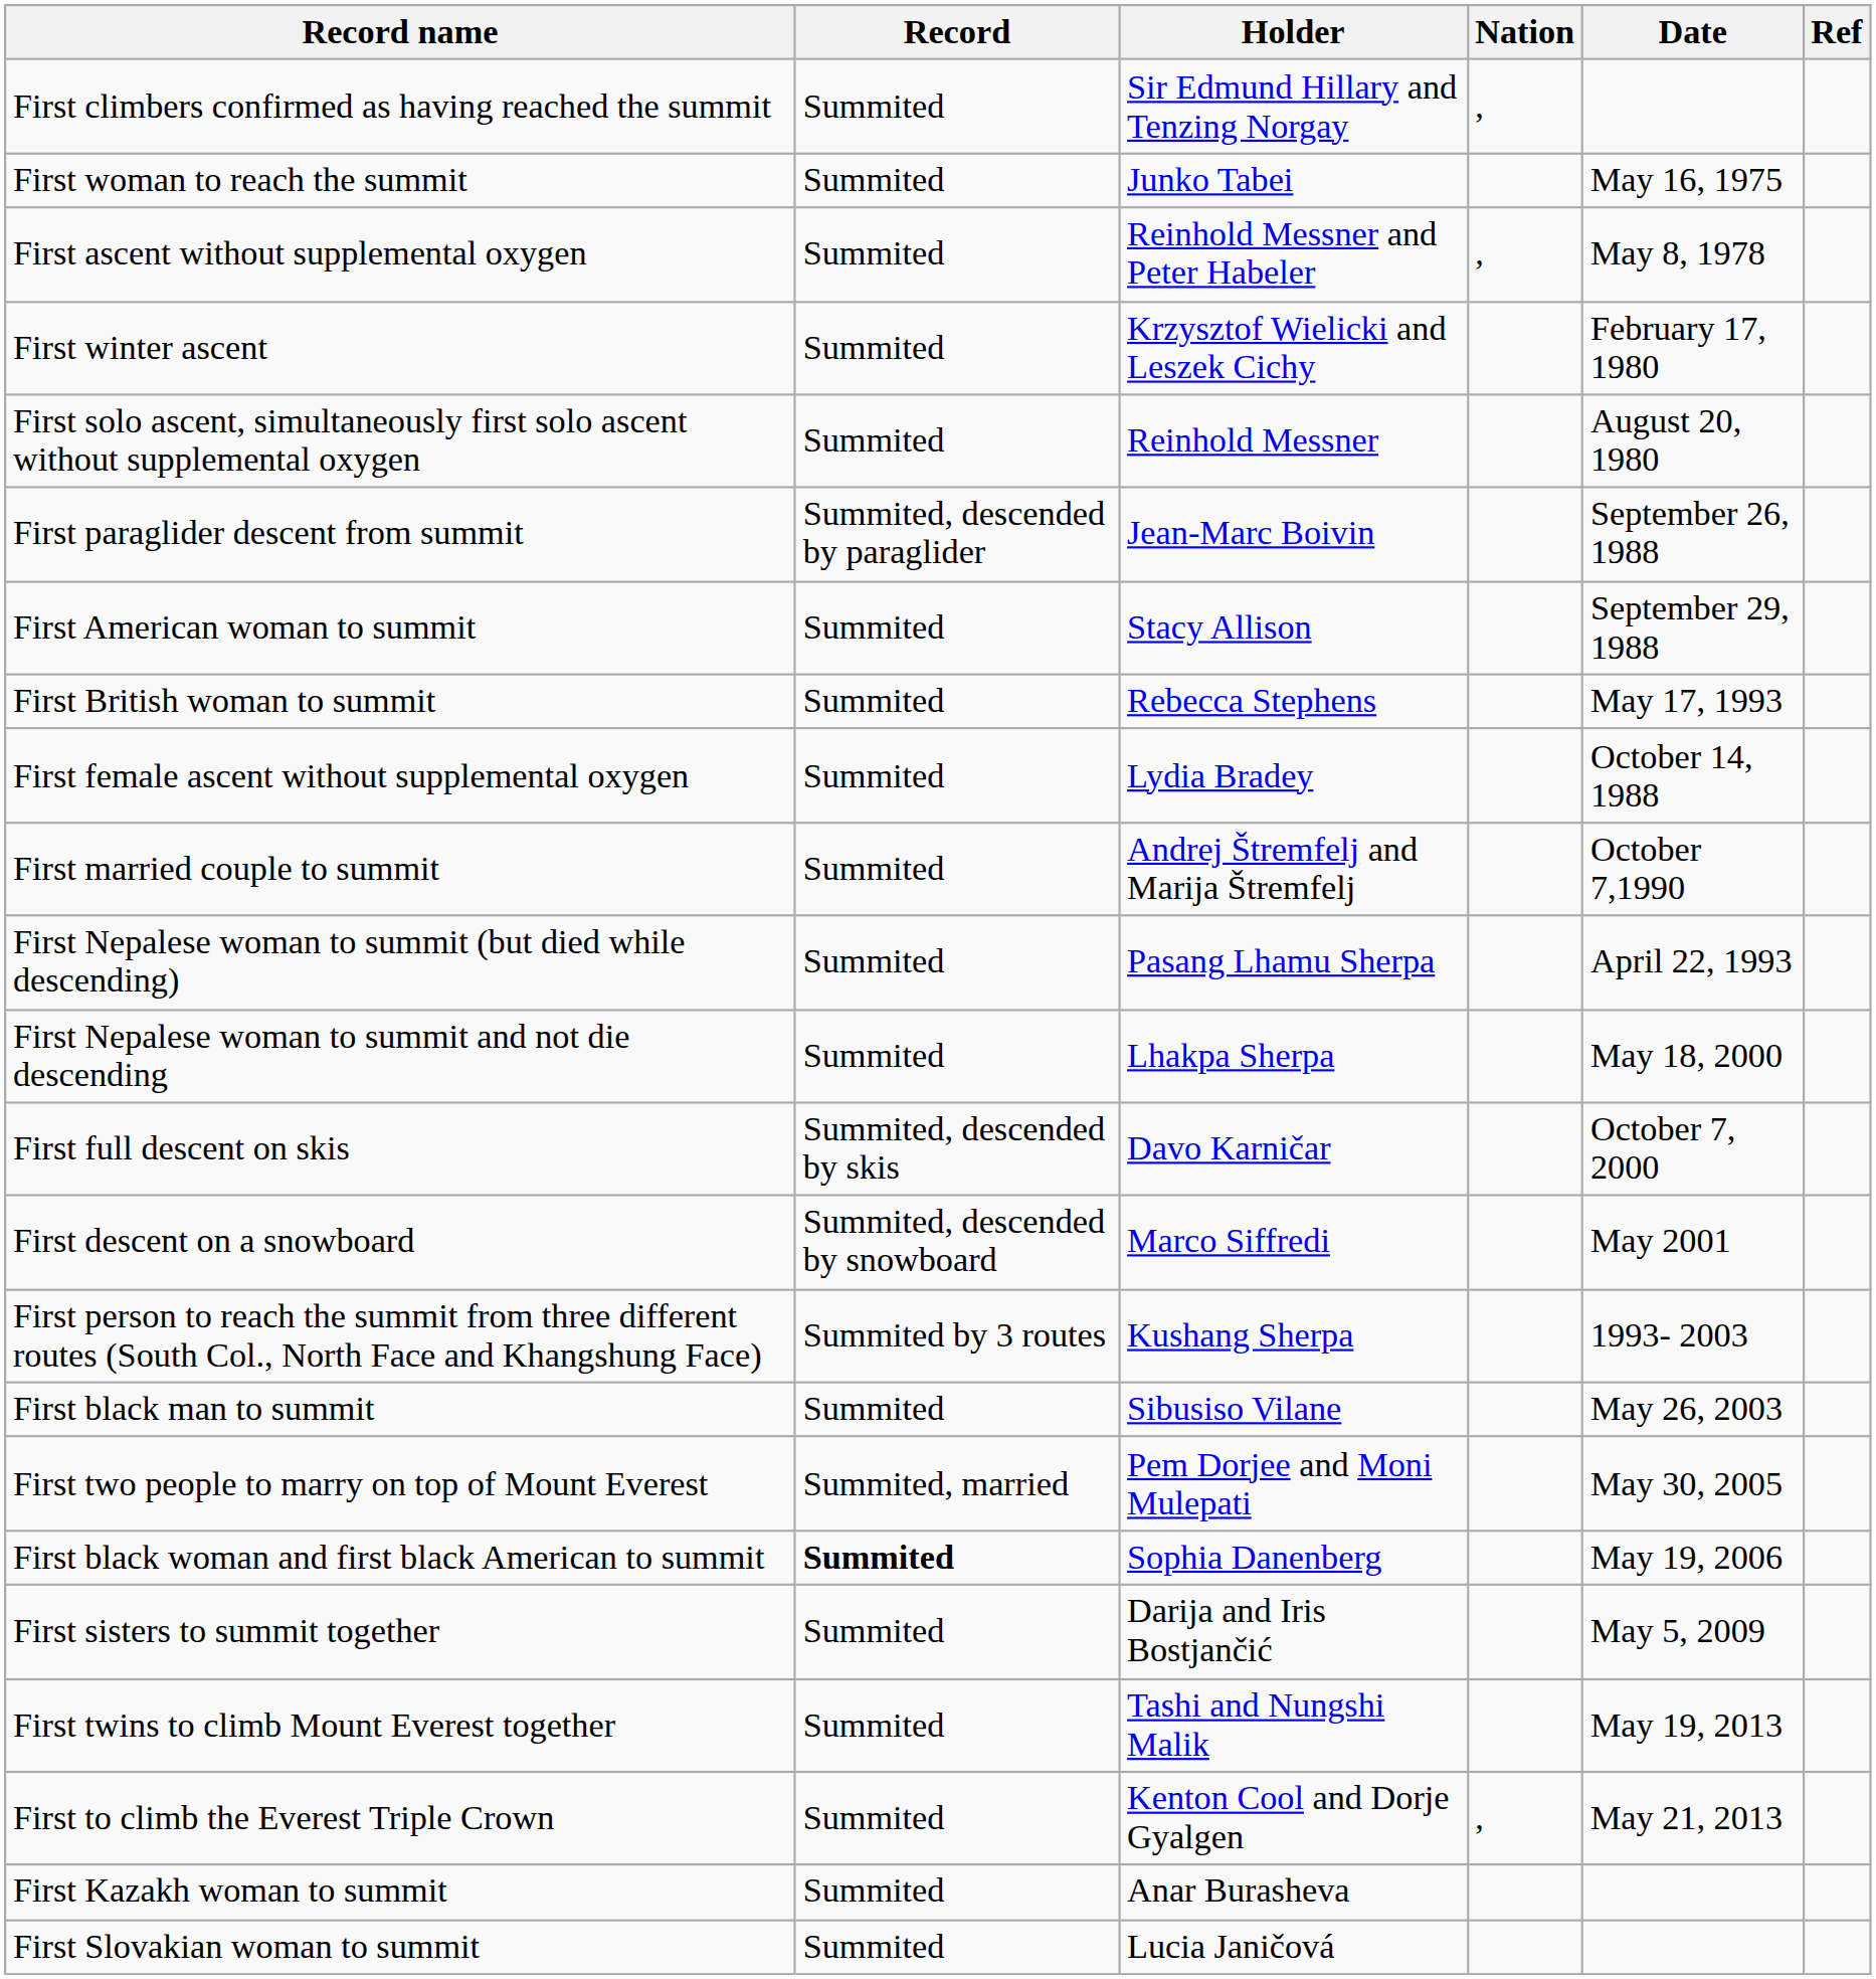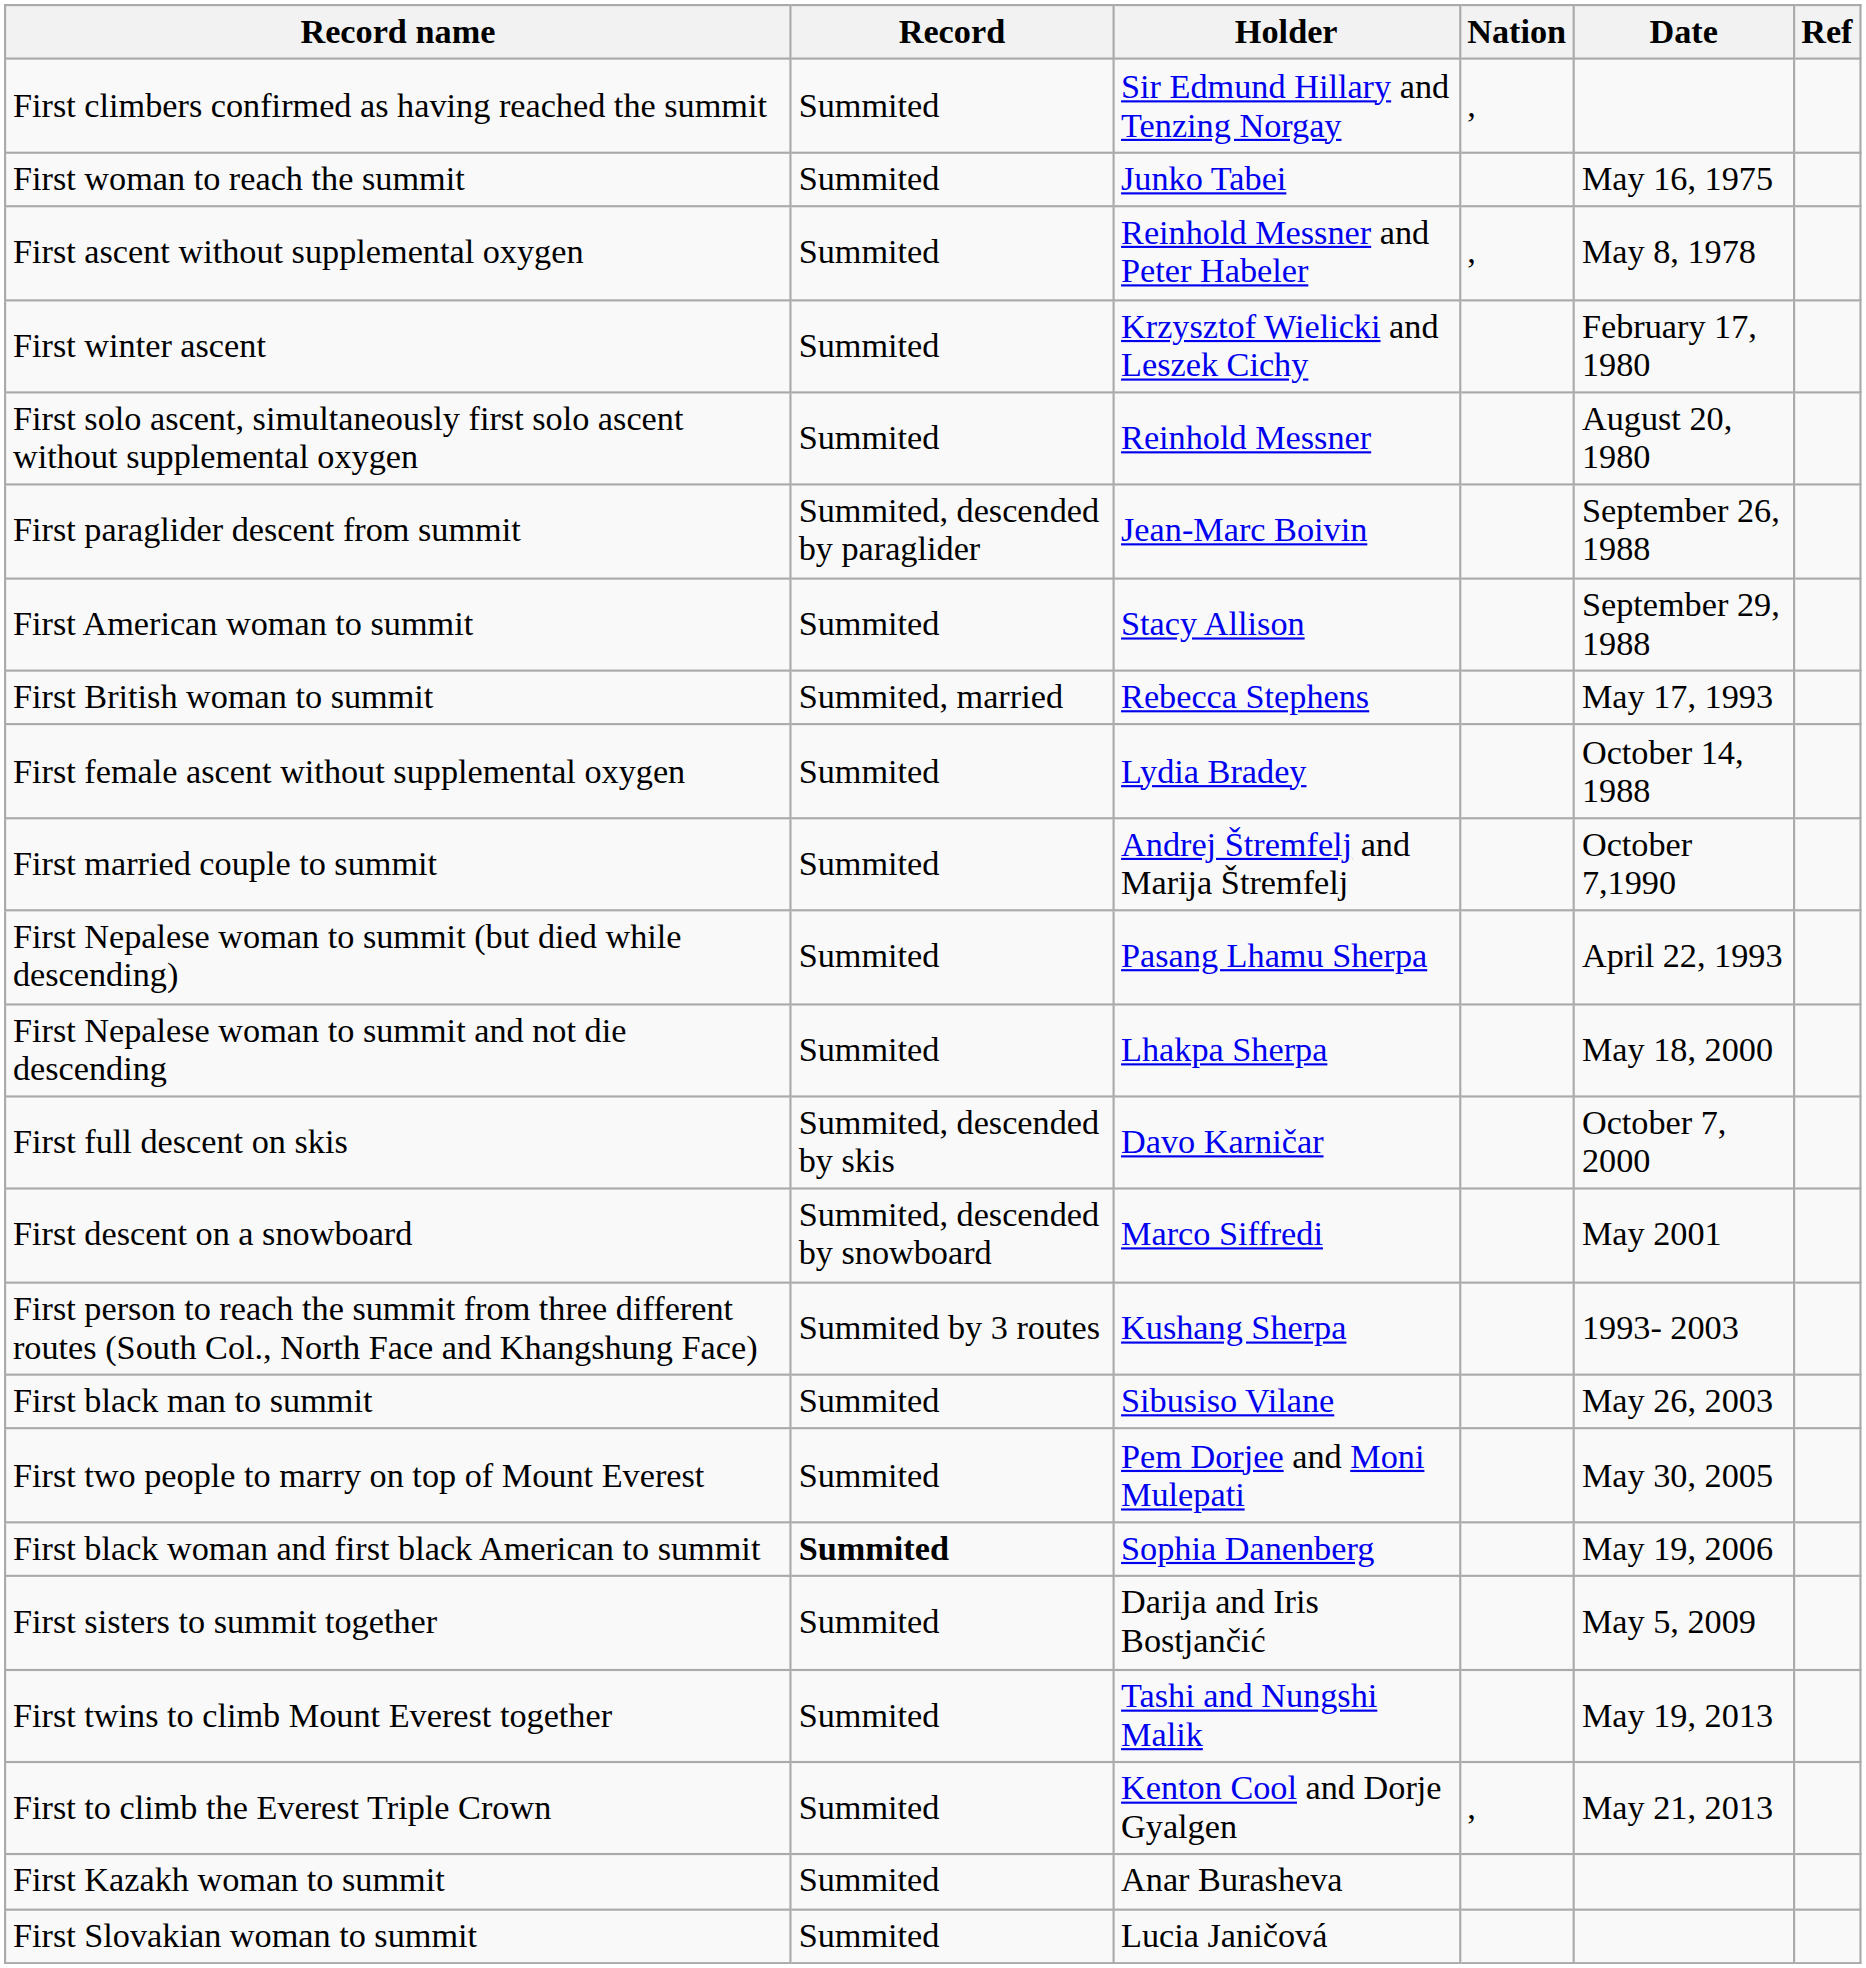First British woman to summit | Record: Summited -> Summited, married
First two people to marry on top of Mount Everest | Record: Summited, married -> Summited
